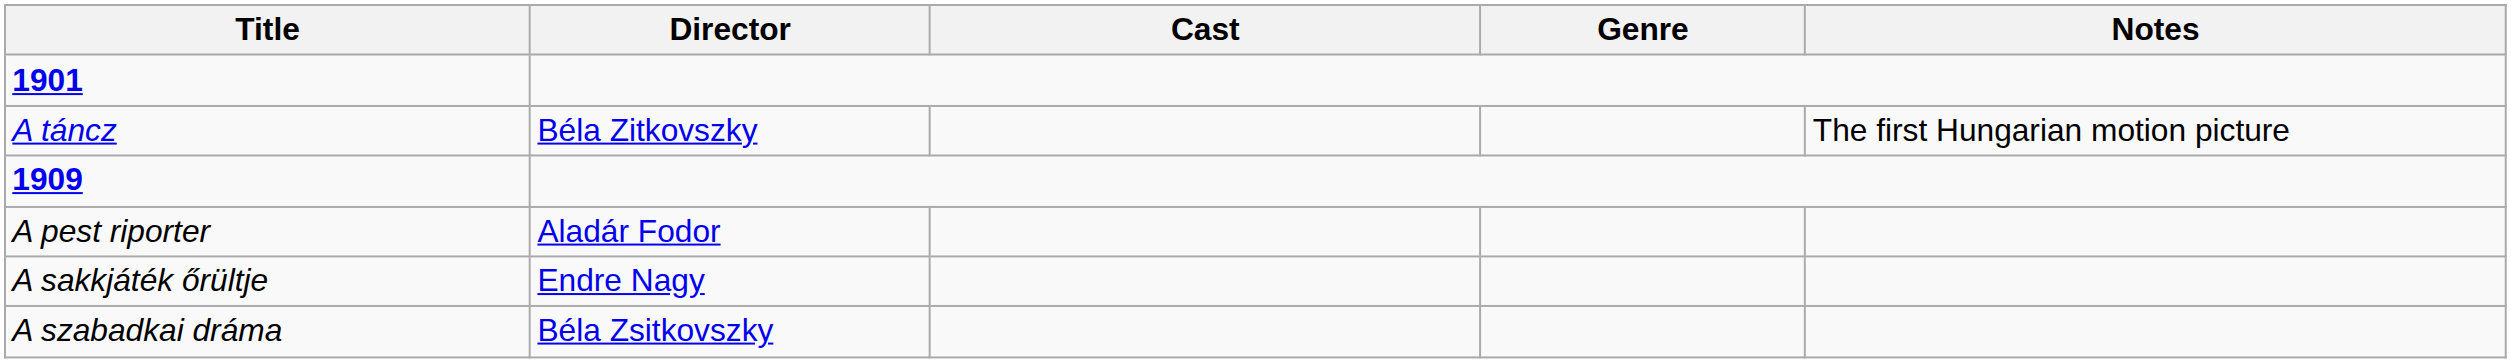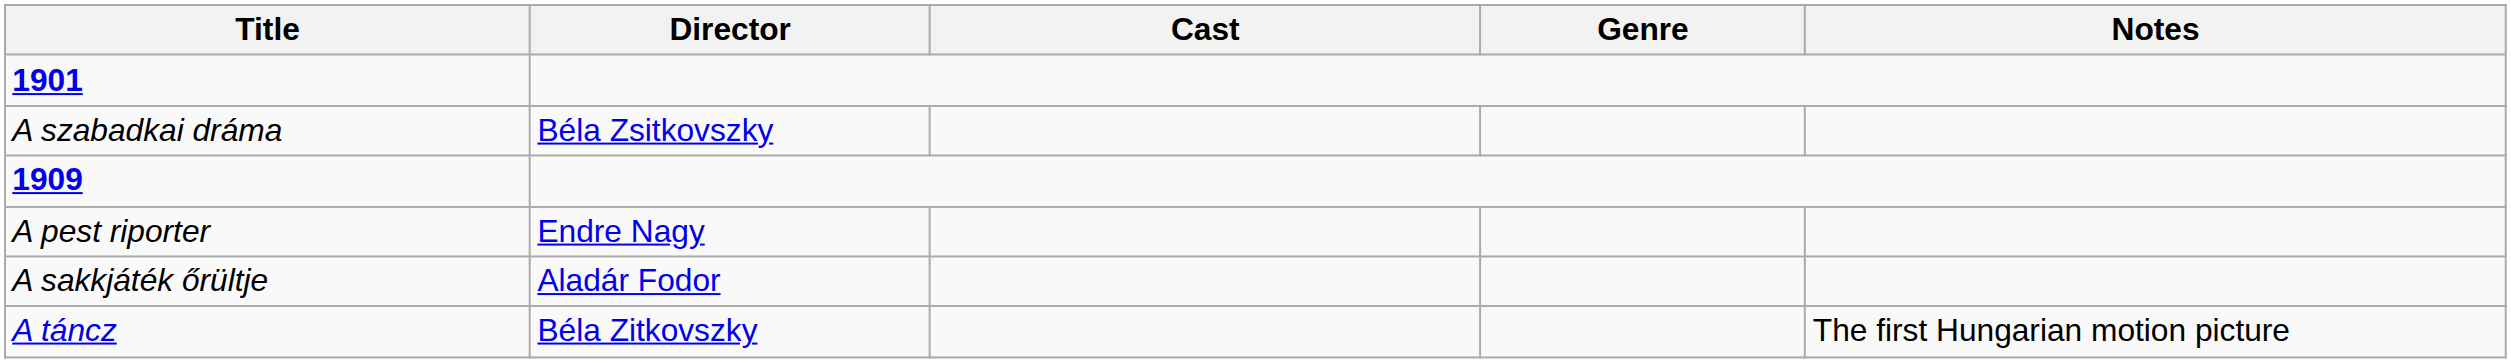rows swapped: A táncz <-> A szabadkai dráma
A pest riporter | Director: Aladár Fodor -> Endre Nagy
A sakkjáték őrültje | Director: Endre Nagy -> Aladár Fodor
